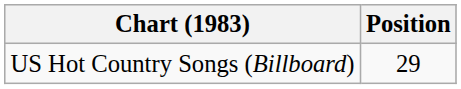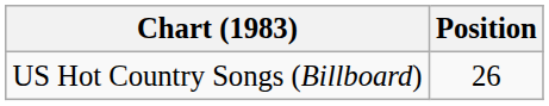US Hot Country Songs (Billboard) | Position: 29 -> 26
